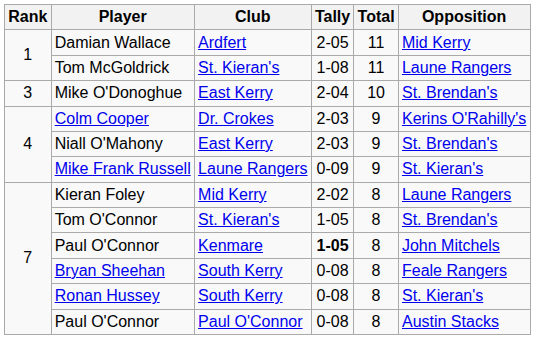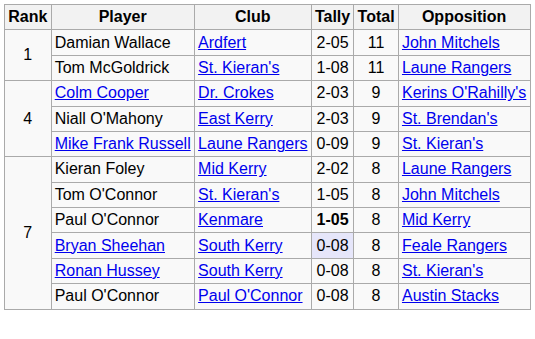Damian Wallace | Opposition: Mid Kerry -> John Mitchels
- row: 3 | Mike O'Donoghue | East Kerry | 2-04 | 10 | St. Brendan's
Tom O'Connor | Opposition: St. Brendan's -> John Mitchels
Paul O'Connor / Kenmare | Opposition: John Mitchels -> Mid Kerry
Bryan Sheehan | Tally: no background -> lavender background
